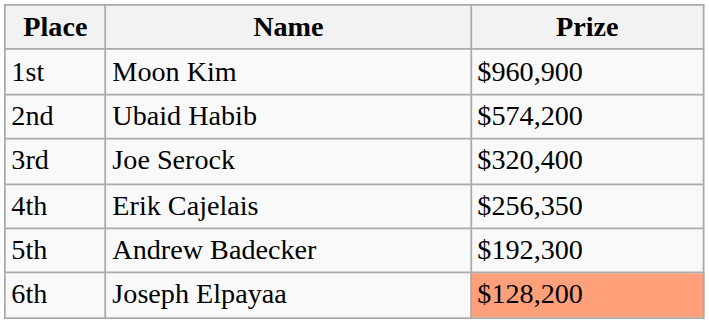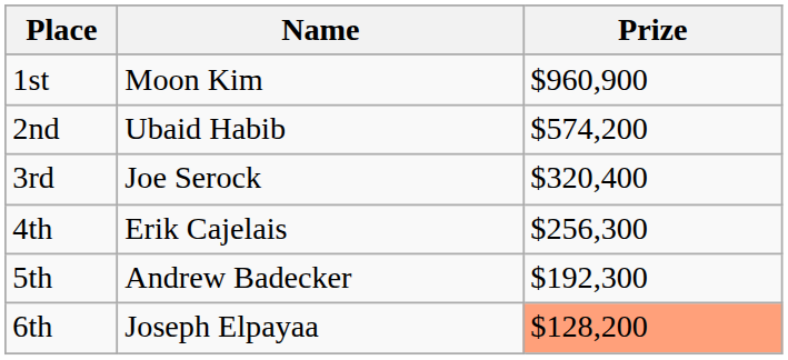4th | Prize: $256,350 -> $256,300
